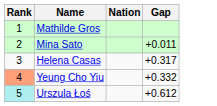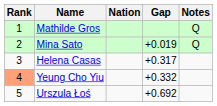+ column: Notes | Q | Q
Mina Sato | Gap: +0.011 -> +0.019
Urszula Łoś | Rank: paleturquoise background -> no background
Urszula Łoś | Gap: +0.612 -> +0.692
